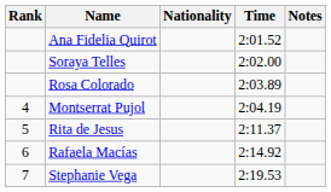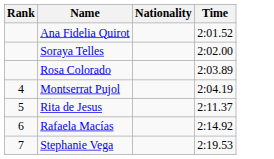- column: Notes
